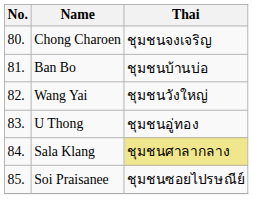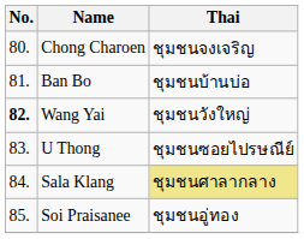Wang Yai | No.: normal -> bold
U Thong | Thai: ชุมชนอู่ทอง -> ชุมชนซอยไปรษณีย์
Soi Praisanee | Thai: ชุมชนซอยไปรษณีย์ -> ชุมชนอู่ทอง
